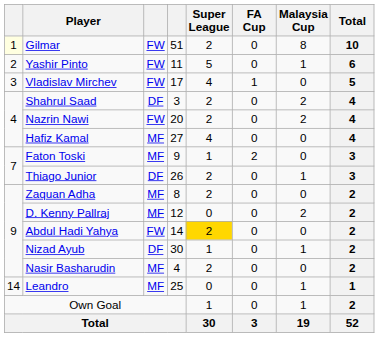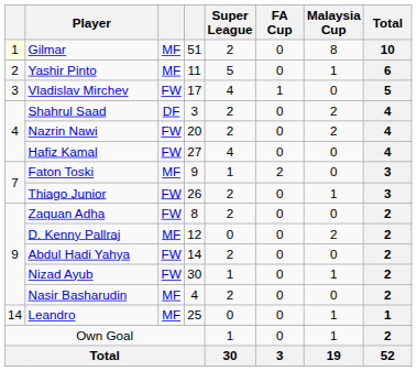Gilmar | column 3: FW -> MF
Yashir Pinto | column 3: FW -> MF
Hafiz Kamal | column 3: MF -> FW
Thiago Junior | column 3: DF -> FW
Zaquan Adha | column 3: MF -> FW
Abdul Hadi Yahya | Super League: gold background -> no background
Nizad Ayub | column 3: DF -> FW
